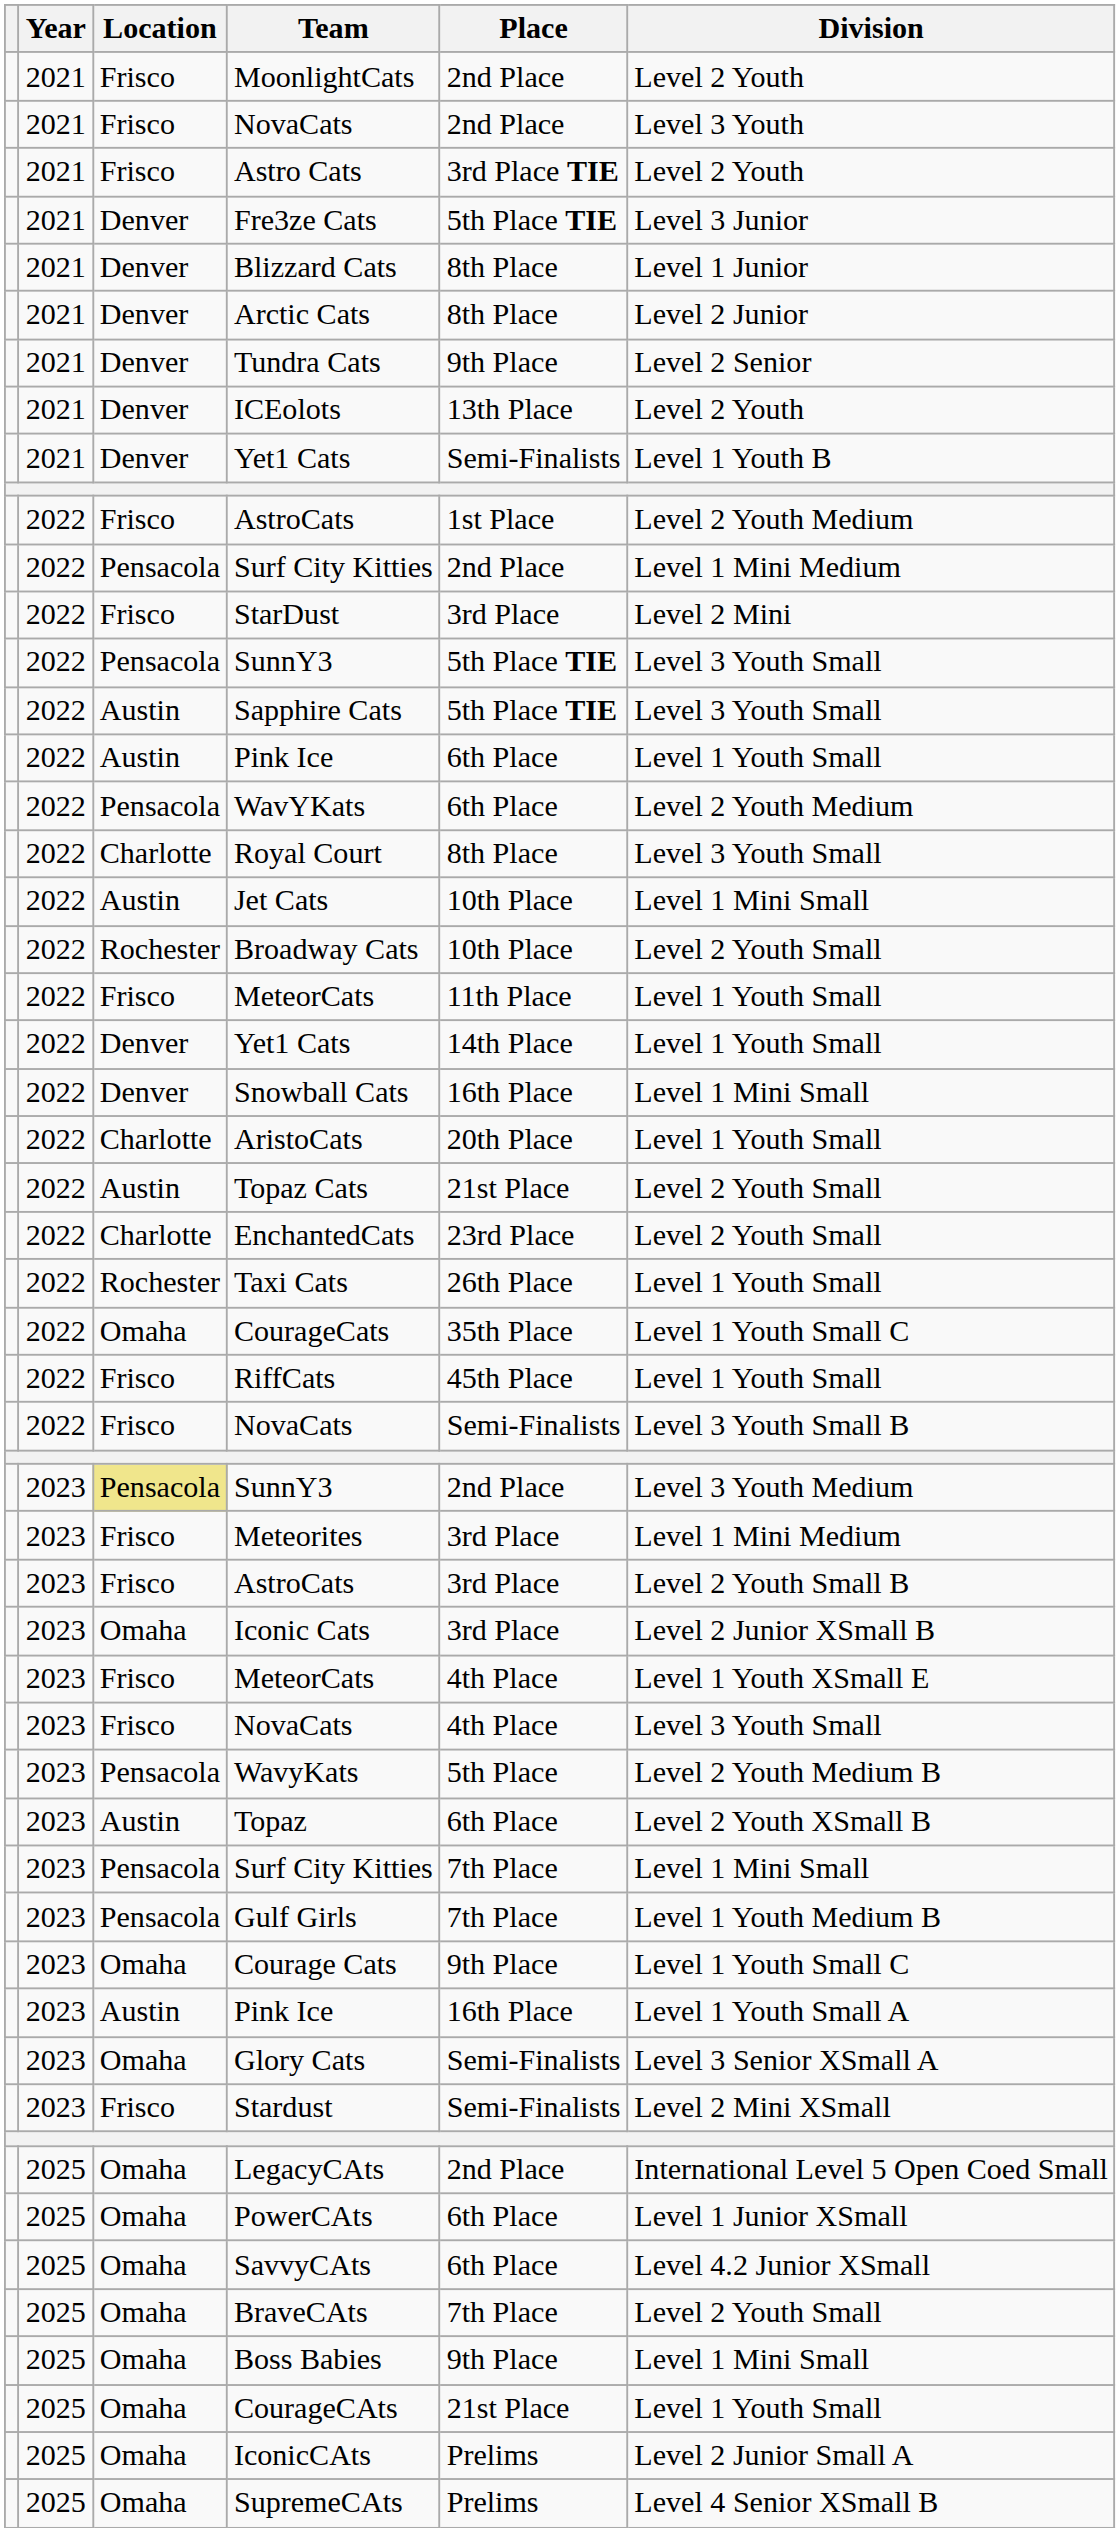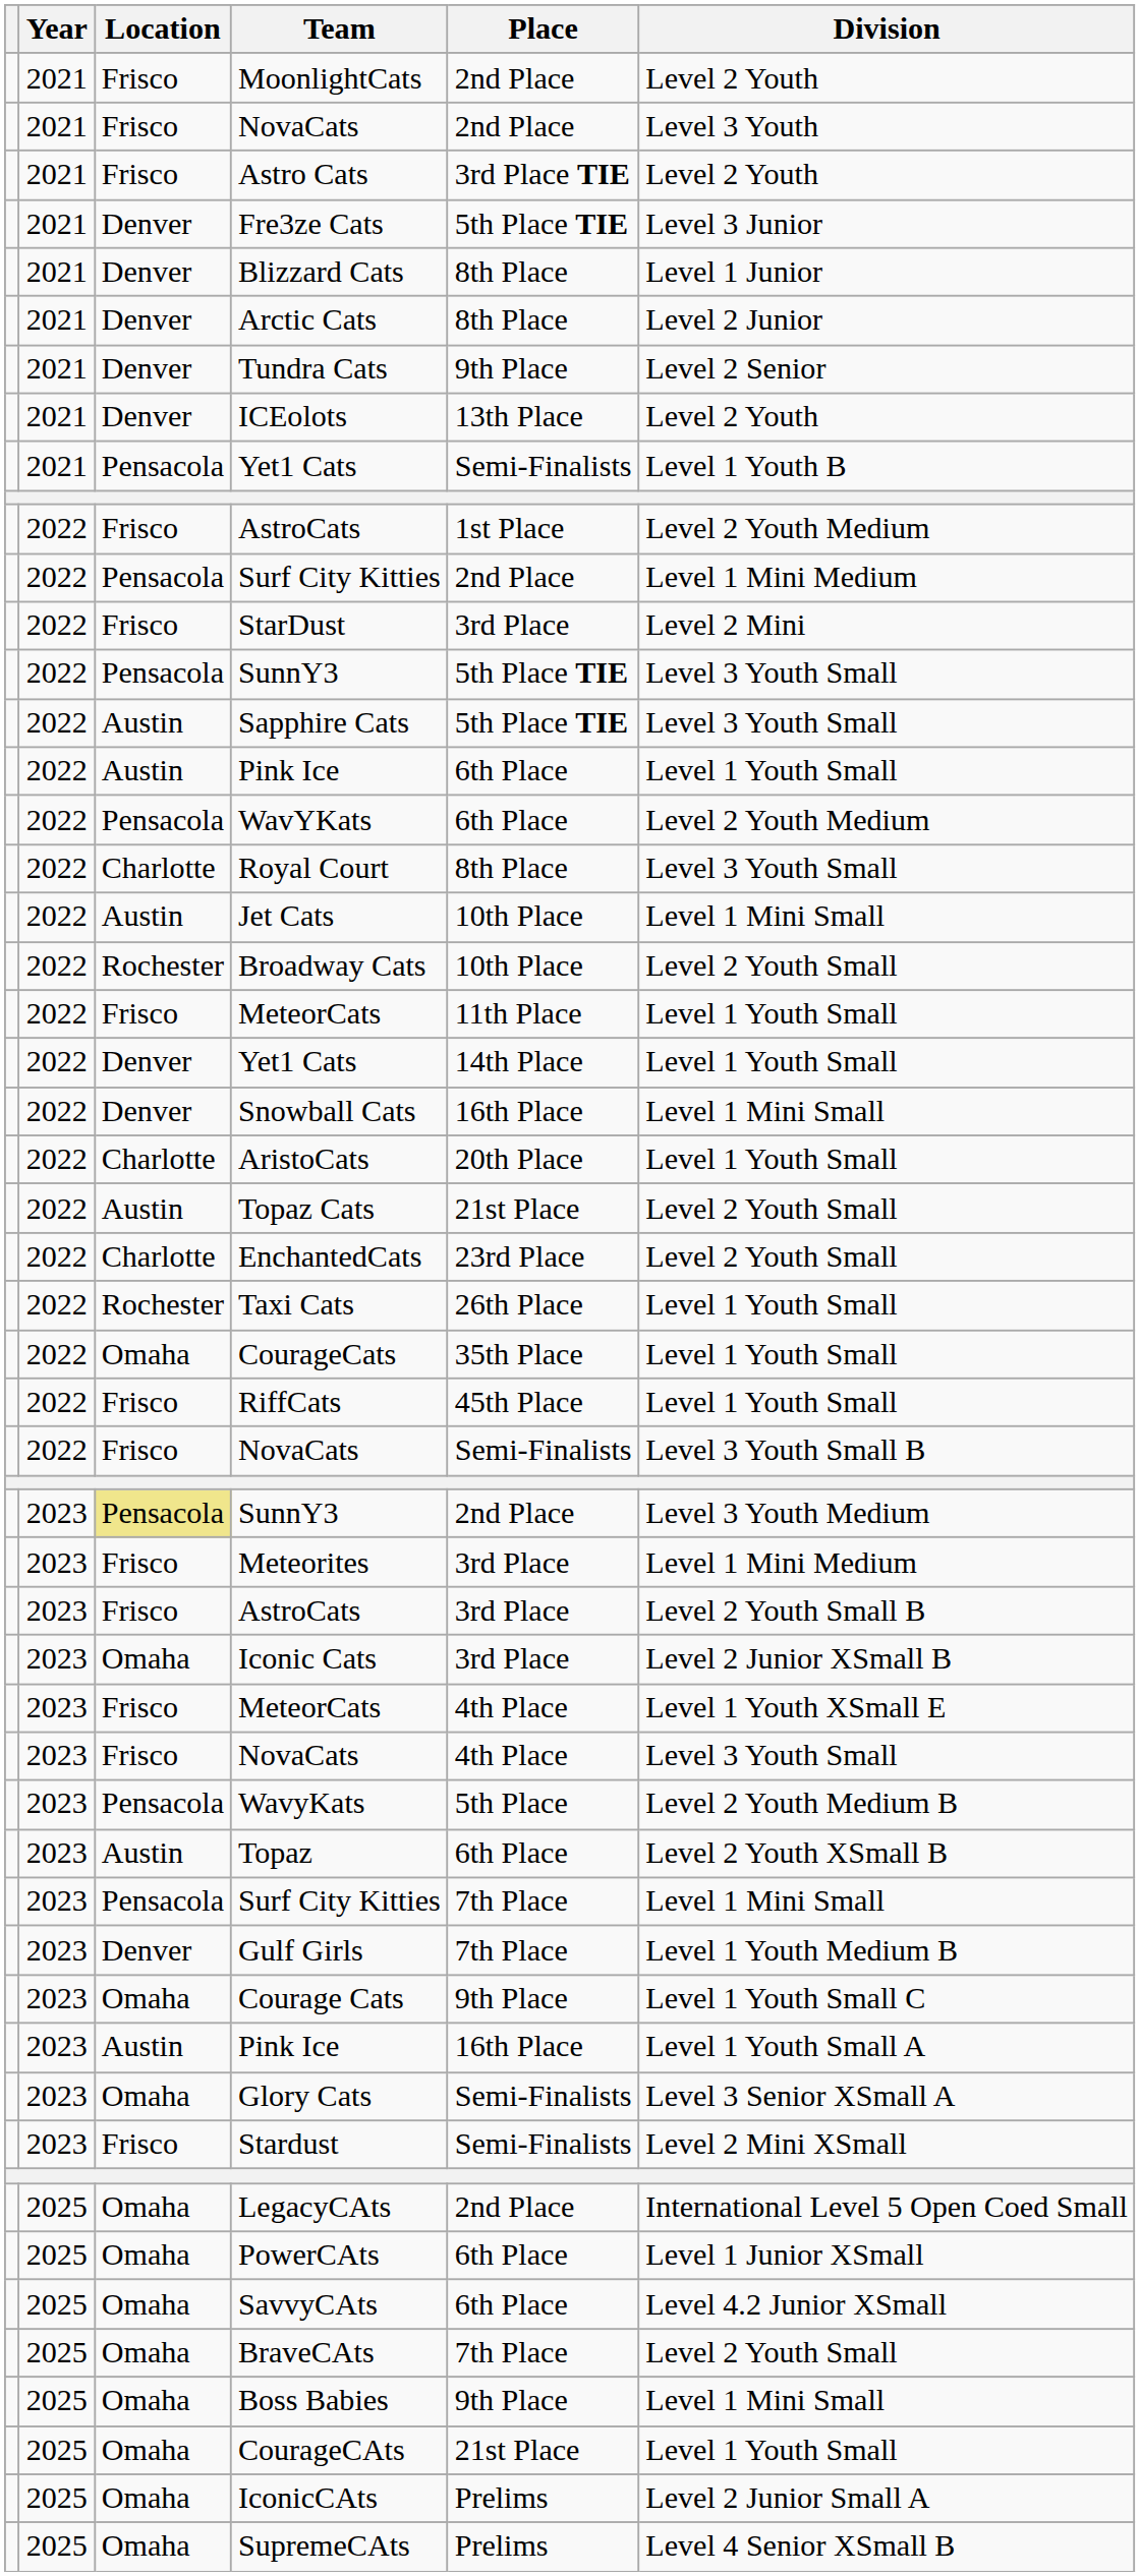2021 / Yet1 Cats | Location: Denver -> Pensacola
CourageCats | Division: Level 1 Youth Small C -> Level 1 Youth Small
Gulf Girls | Location: Pensacola -> Denver
